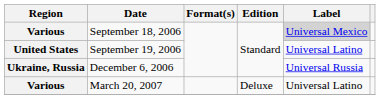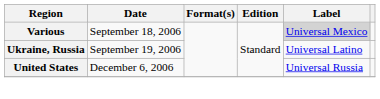September 19, 2006 | Region: United States -> Ukraine, Russia
December 6, 2006 | Region: Ukraine, Russia -> United States
- row: Various | March 20, 2007 | Deluxe | Universal Latino
